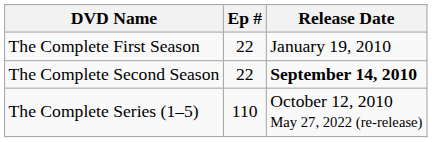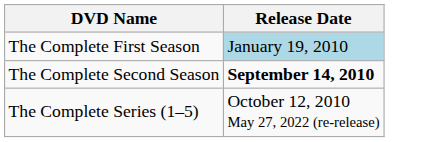- column: Ep # | 22 | 22 | 110
The Complete First Season | Release Date: no background -> lightblue background
